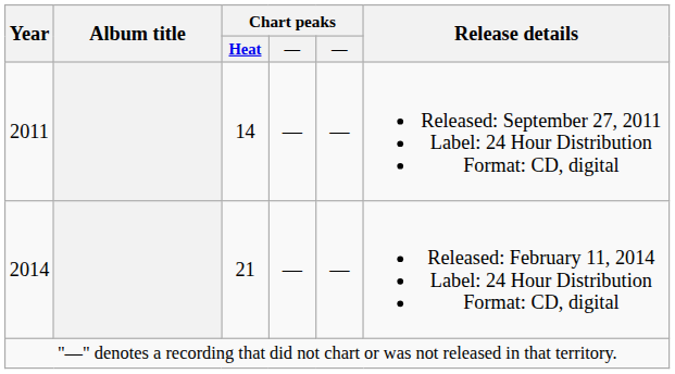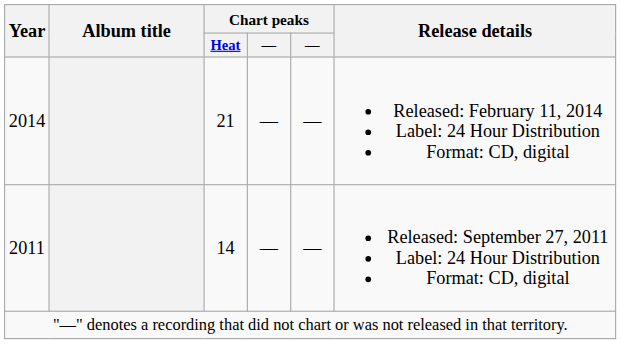rows swapped: 2011 <-> 2014
